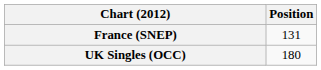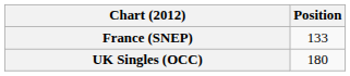France (SNEP) | Position: 131 -> 133
